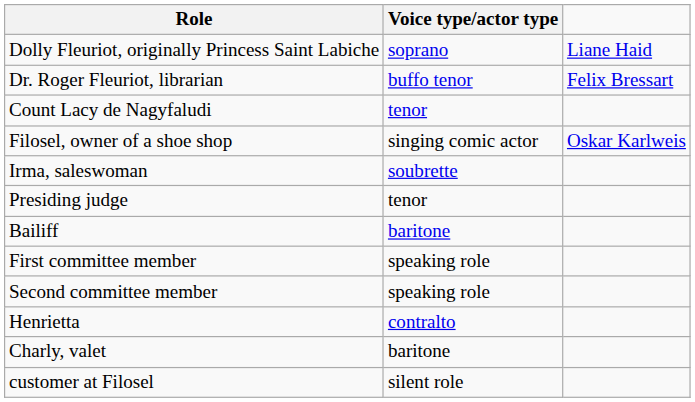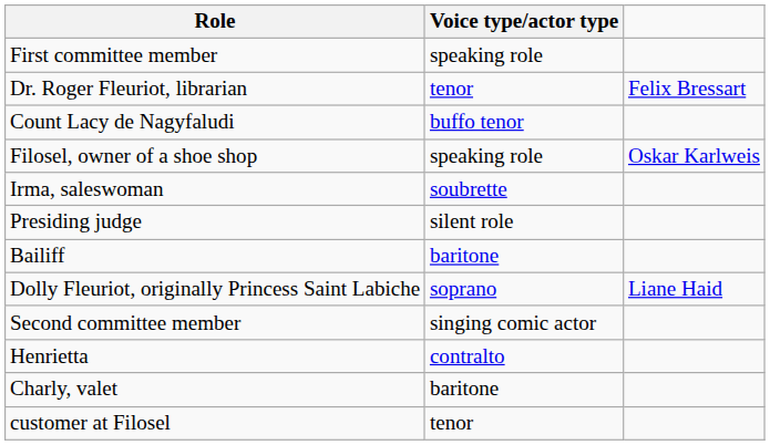rows swapped: Dolly Fleuriot, originally Princess Saint Labiche <-> First committee member
Dr. Roger Fleuriot, librarian | Voice type/actor type: buffo tenor -> tenor
Count Lacy de Nagyfaludi | Voice type/actor type: tenor -> buffo tenor
Filosel, owner of a shoe shop | Voice type/actor type: singing comic actor -> speaking role
Presiding judge | Voice type/actor type: tenor -> silent role
Second committee member | Voice type/actor type: speaking role -> singing comic actor
customer at Filosel | Voice type/actor type: silent role -> tenor
